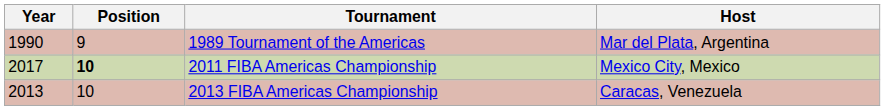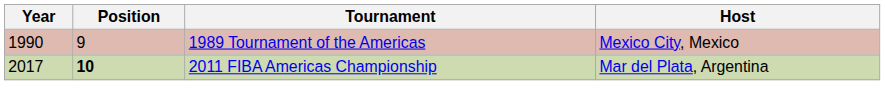1989 Tournament of the Americas | Host: Mar del Plata, Argentina -> Mexico City, Mexico
2011 FIBA Americas Championship | Host: Mexico City, Mexico -> Mar del Plata, Argentina
- row: 2013 | 10 | 2013 FIBA Americas Championship | Caracas, Venezuela
